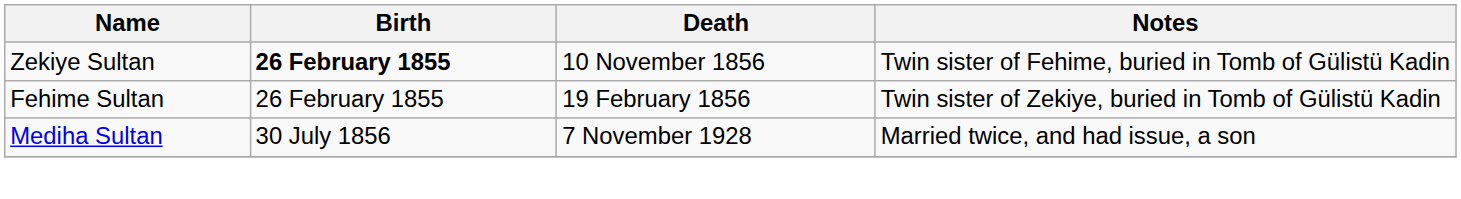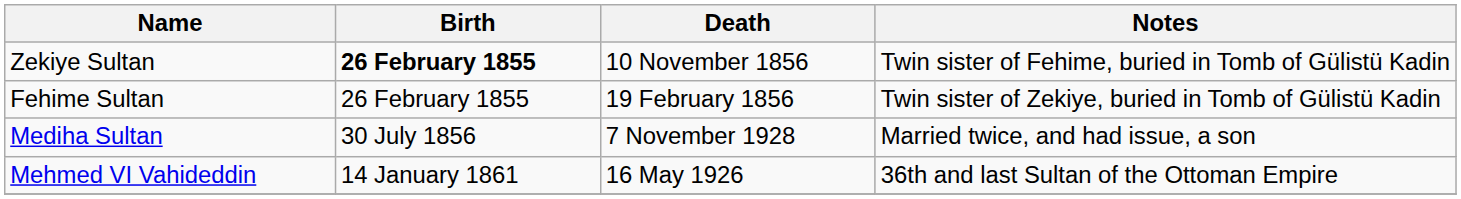+ row: Mehmed VI Vahideddin | 14 January 1861 | 16 May 1926 | 36th and last Sultan of the Ottoman Empire
